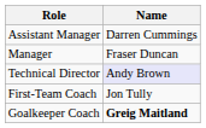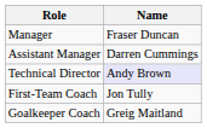rows swapped: Manager <-> Assistant Manager
Goalkeeper Coach | Name: bold -> normal
